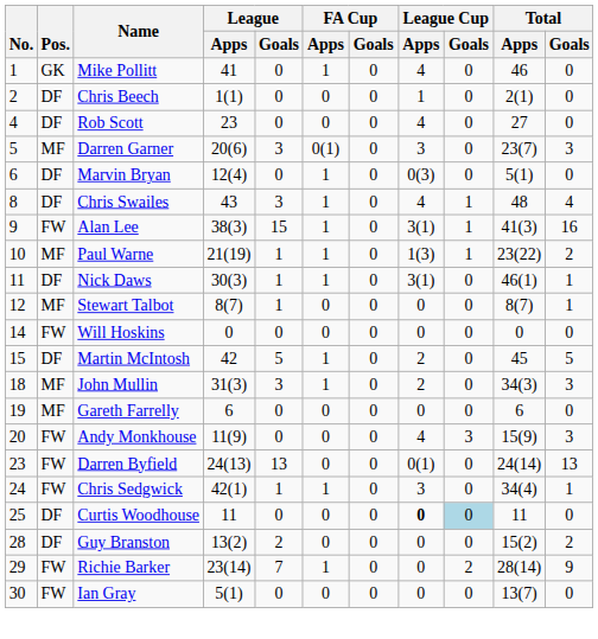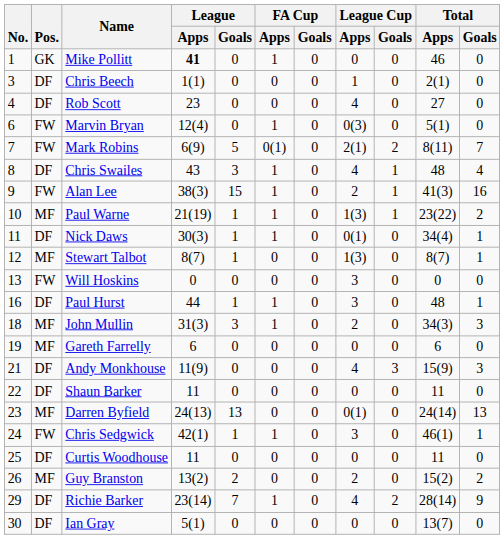Mike Pollitt | League / Apps: normal -> bold
Mike Pollitt | League Cup / Apps: 4 -> 0
Chris Beech | No.: 2 -> 3
- row: 5 | MF | Darren Garner | 20(6) | 3 | 0(1) | 0 | 3 | 0 | 23(7) | 3
Marvin Bryan | Pos.: DF -> FW
+ row: 7 | FW | Mark Robins | 6(9) | 5 | 0(1) | 0 | 2(1) | 2 | 8(11) | 7
Alan Lee | League Cup / Apps: 3(1) -> 2
Nick Daws | League Cup / Apps: 3(1) -> 0(1)
Nick Daws | Total / Apps: 46(1) -> 34(4)
Stewart Talbot | League Cup / Apps: 0 -> 1(3)
Will Hoskins | No.: 14 -> 13
Will Hoskins | League Cup / Apps: 0 -> 3
- row: 15 | DF | Martin McIntosh | 42 | 5 | 1 | 0 | 2 | 0 | 45 | 5
+ row: 16 | DF | Paul Hurst | 44 | 1 | 1 | 0 | 3 | 0 | 48 | 1
Andy Monkhouse | No.: 20 -> 21
Andy Monkhouse | Pos.: FW -> DF
+ row: 22 | DF | Shaun Barker | 11 | 0 | 0 | 0 | 0 | 0 | 11 | 0
Darren Byfield | Pos.: FW -> MF
Chris Sedgwick | Total / Apps: 34(4) -> 46(1)
Curtis Woodhouse | League Cup / Apps: bold -> normal
Curtis Woodhouse | League Cup / Goals: lightblue background -> no background
Guy Branston | No.: 28 -> 26
Guy Branston | Pos.: DF -> MF
Guy Branston | League Cup / Apps: 0 -> 2
Richie Barker | Pos.: FW -> DF
Richie Barker | League Cup / Apps: 0 -> 4
Ian Gray | Pos.: FW -> DF
